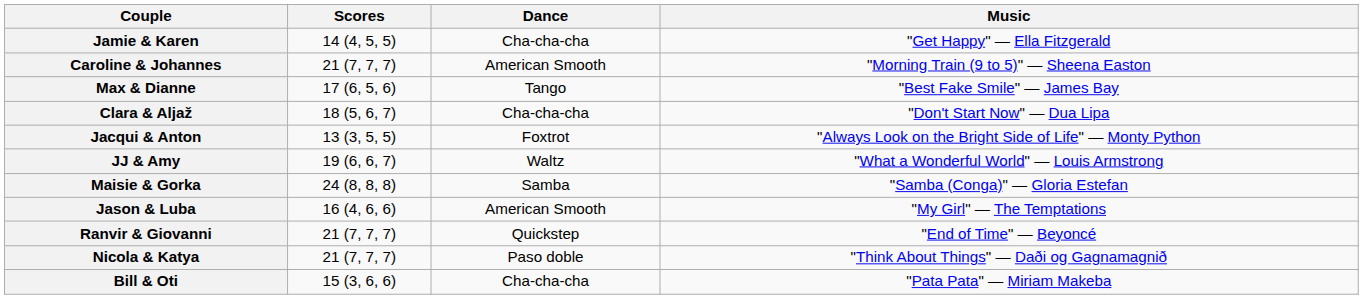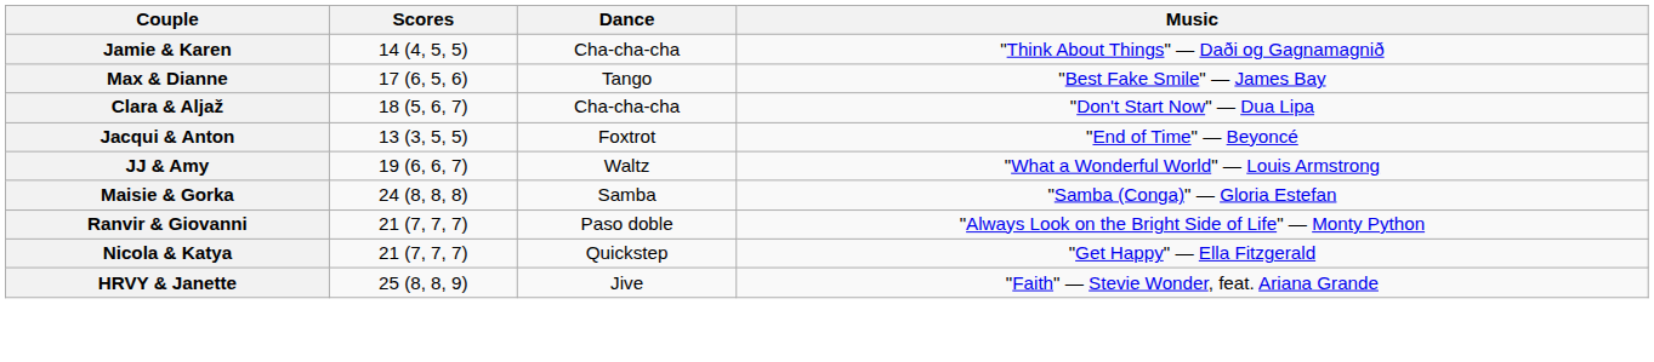Jamie & Karen | Music: "Get Happy" — Ella Fitzgerald -> "Think About Things" — Daði og Gagnamagnið
- row: Caroline & Johannes | 21 (7, 7, 7) | American Smooth | "Morning Train (9 to 5)" — Sheena Easton
Jacqui & Anton | Music: "Always Look on the Bright Side of Life" — Monty Python -> "End of Time" — Beyoncé
- row: Jason & Luba | 16 (4, 6, 6) | American Smooth | "My Girl" — The Temptations
Ranvir & Giovanni | Dance: Quickstep -> Paso doble
Ranvir & Giovanni | Music: "End of Time" — Beyoncé -> "Always Look on the Bright Side of Life" — Monty Python
Nicola & Katya | Dance: Paso doble -> Quickstep
Nicola & Katya | Music: "Think About Things" — Daði og Gagnamagnið -> "Get Happy" — Ella Fitzgerald
- row: Bill & Oti | 15 (3, 6, 6) | Cha-cha-cha | "Pata Pata" — Miriam Makeba
+ row: HRVY & Janette | 25 (8, 8, 9) | Jive | "Faith" — Stevie Wonder, feat. Ariana Grande
